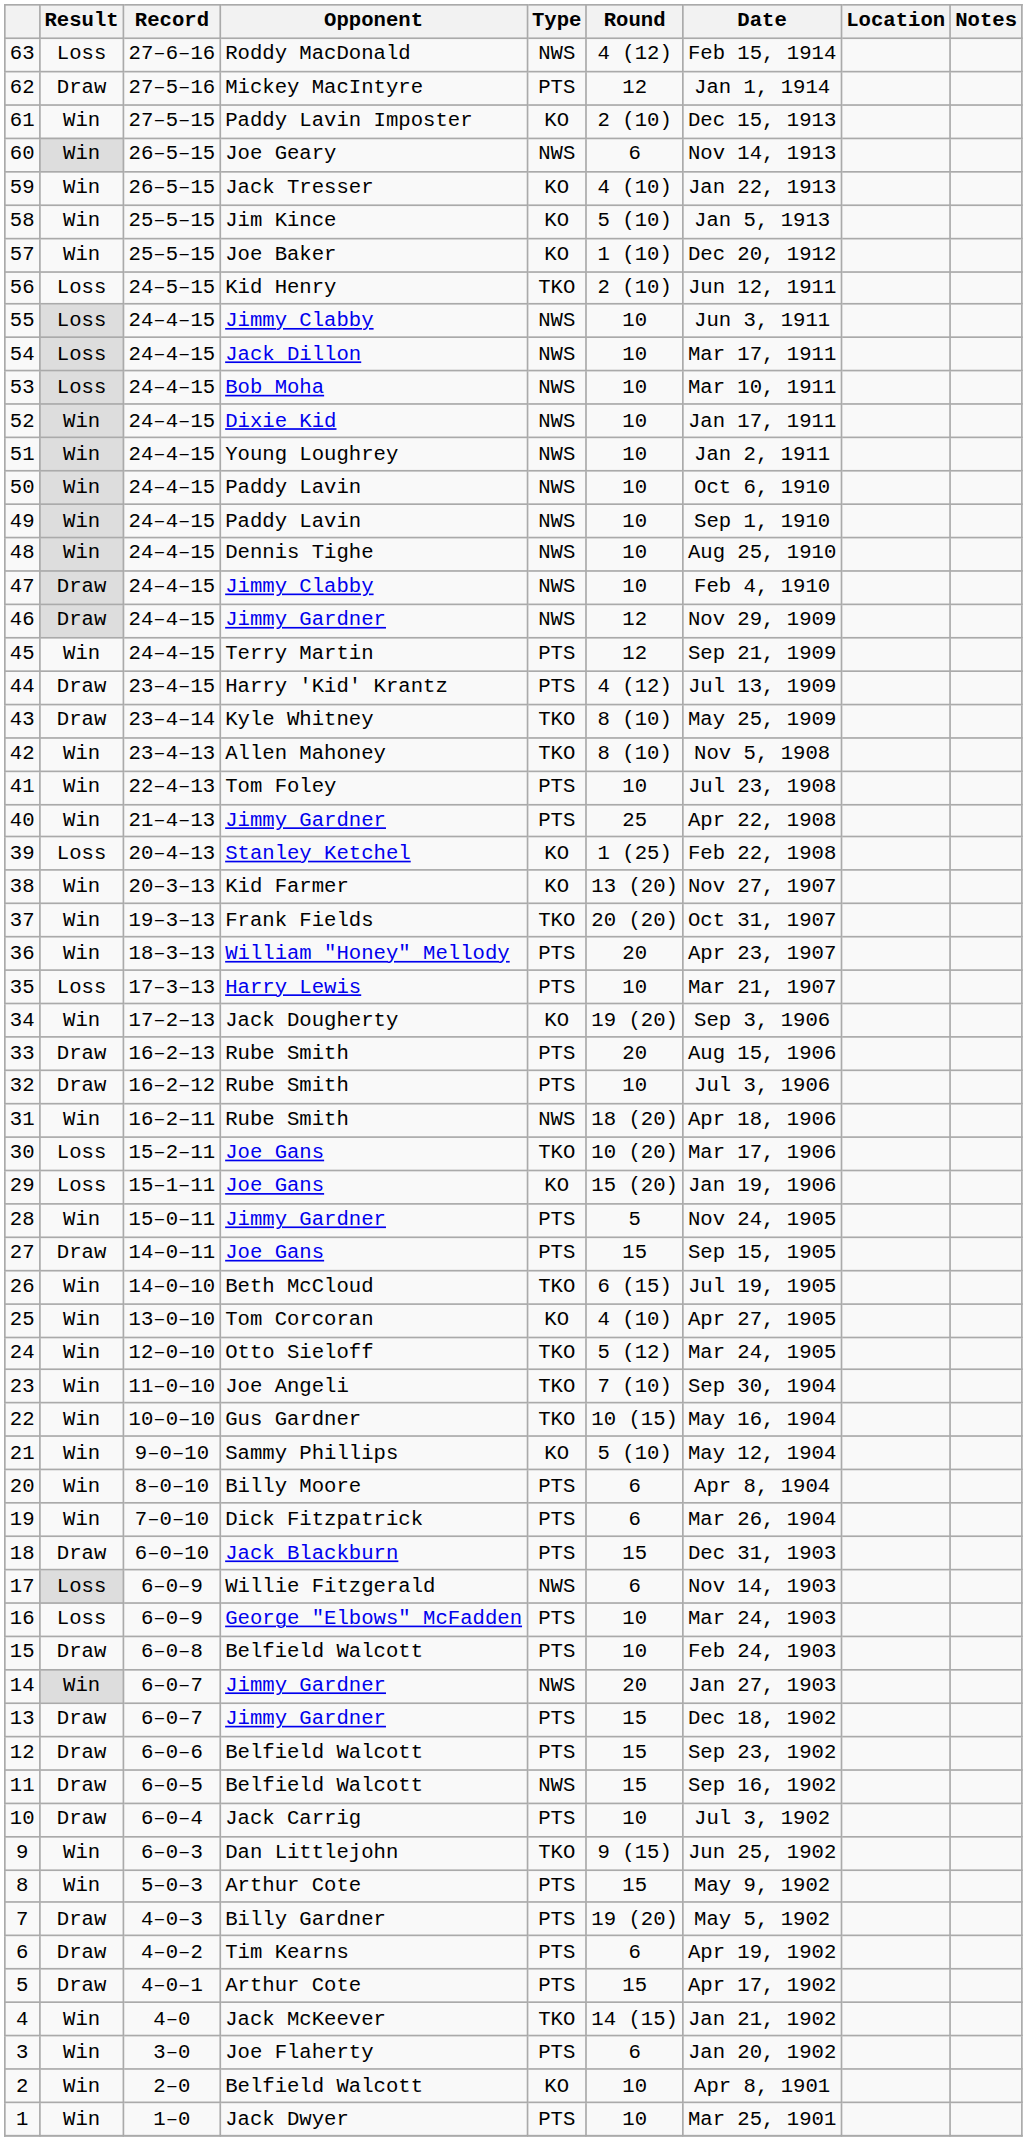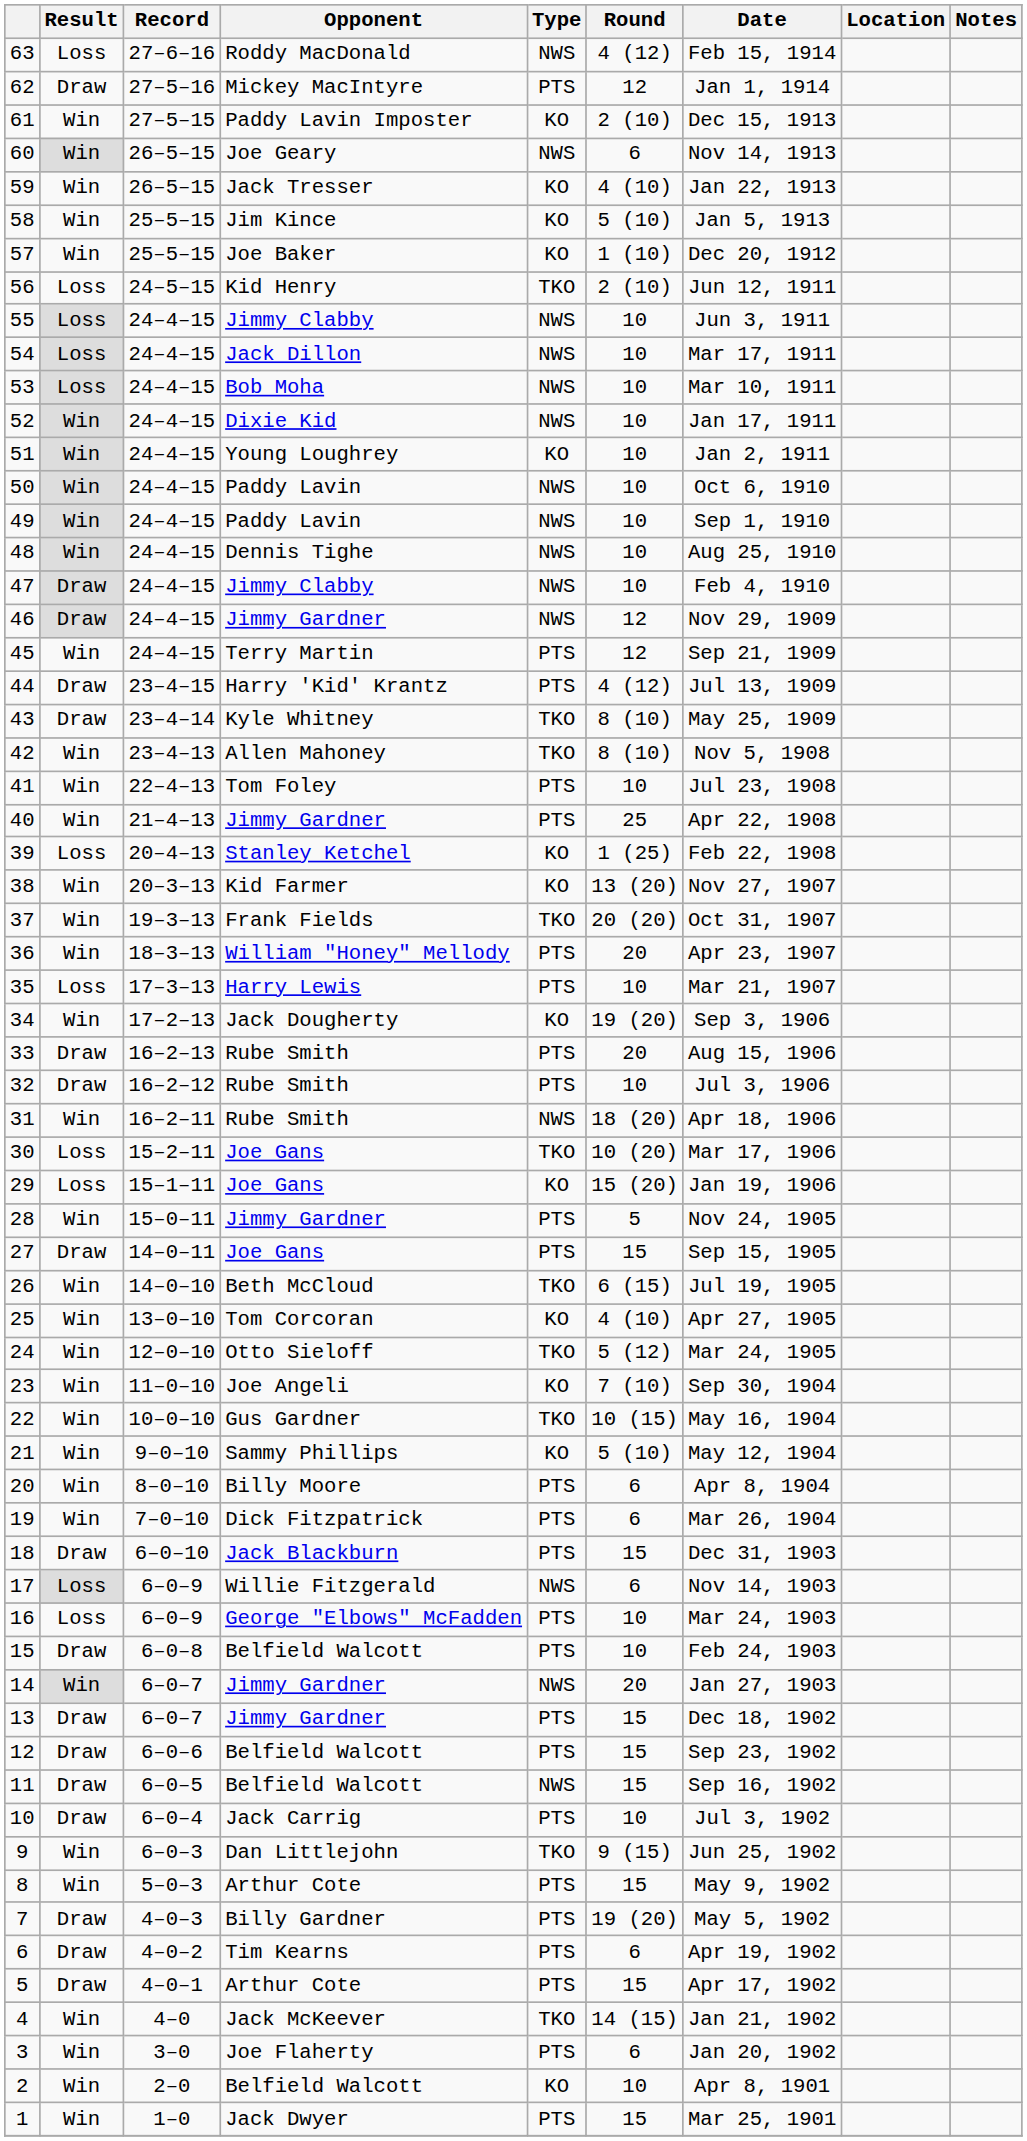51 | Type: NWS -> KO
23 | Type: TKO -> KO
1 | Round: 10 -> 15
